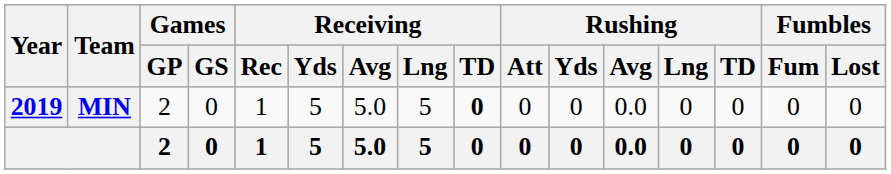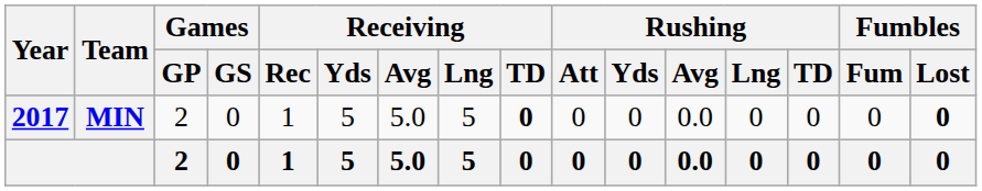MIN | Year: 2019 -> 2017
MIN | Fumbles / Lost: normal -> bold
